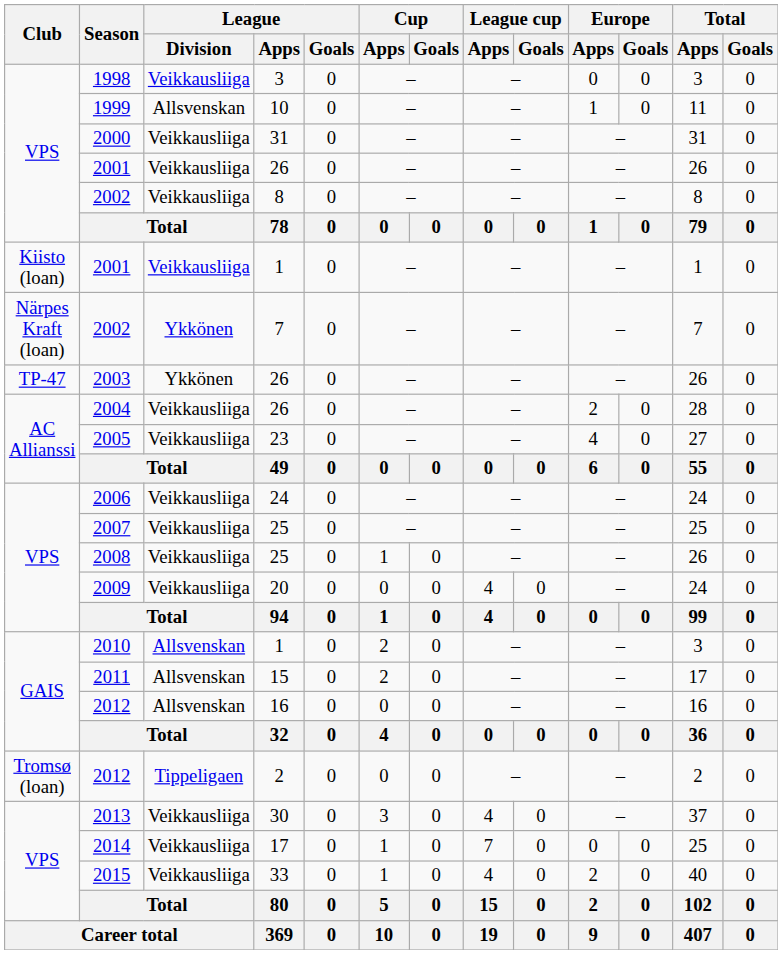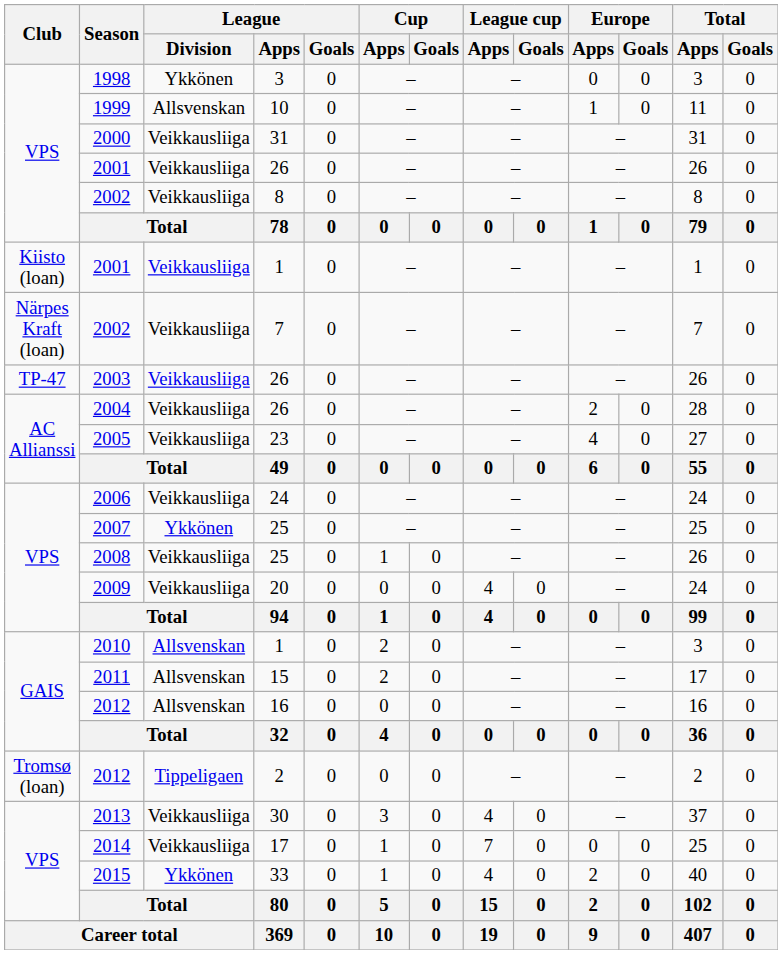1998 | League / Division: Veikkausliiga -> Ykkönen
2002 / 7 | League / Division: Ykkönen -> Veikkausliiga
2003 | League / Division: Ykkönen -> Veikkausliiga
2007 | League / Division: Veikkausliiga -> Ykkönen
2015 | League / Division: Veikkausliiga -> Ykkönen
